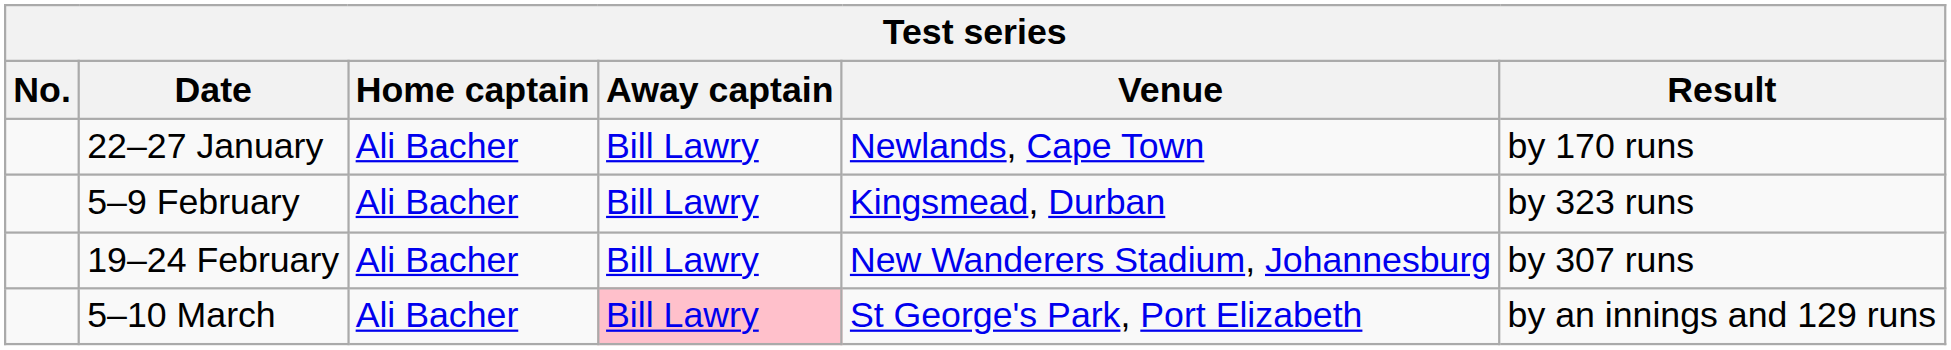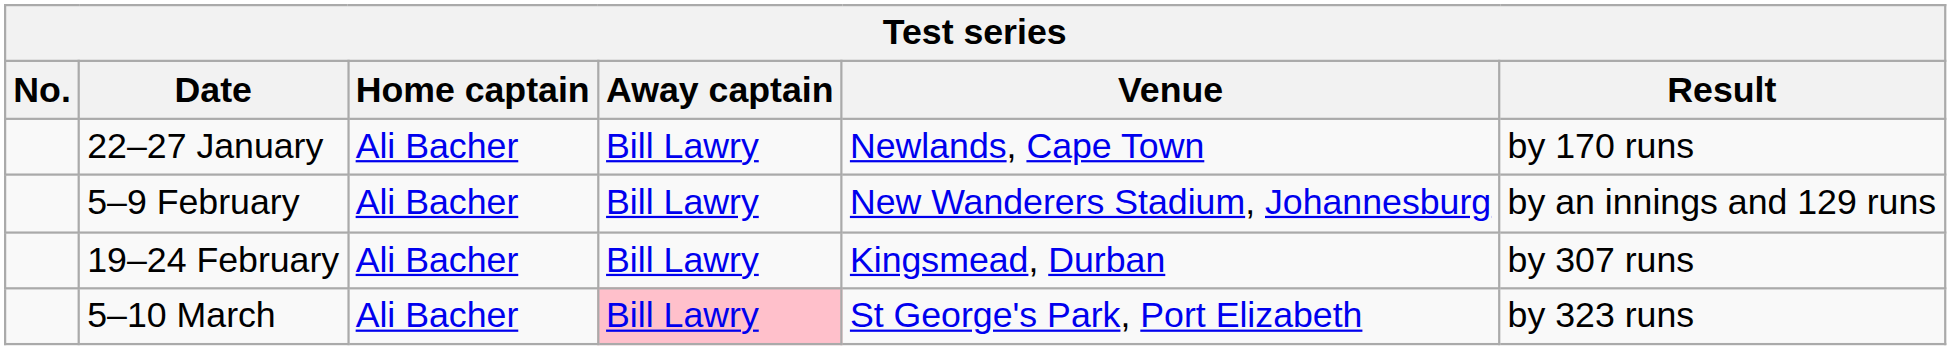5–9 February | Venue: Kingsmead, Durban -> New Wanderers Stadium, Johannesburg
5–9 February | Result: by 323 runs -> by an innings and 129 runs
19–24 February | Venue: New Wanderers Stadium, Johannesburg -> Kingsmead, Durban
5–10 March | Result: by an innings and 129 runs -> by 323 runs
